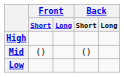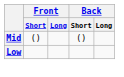- row: High
